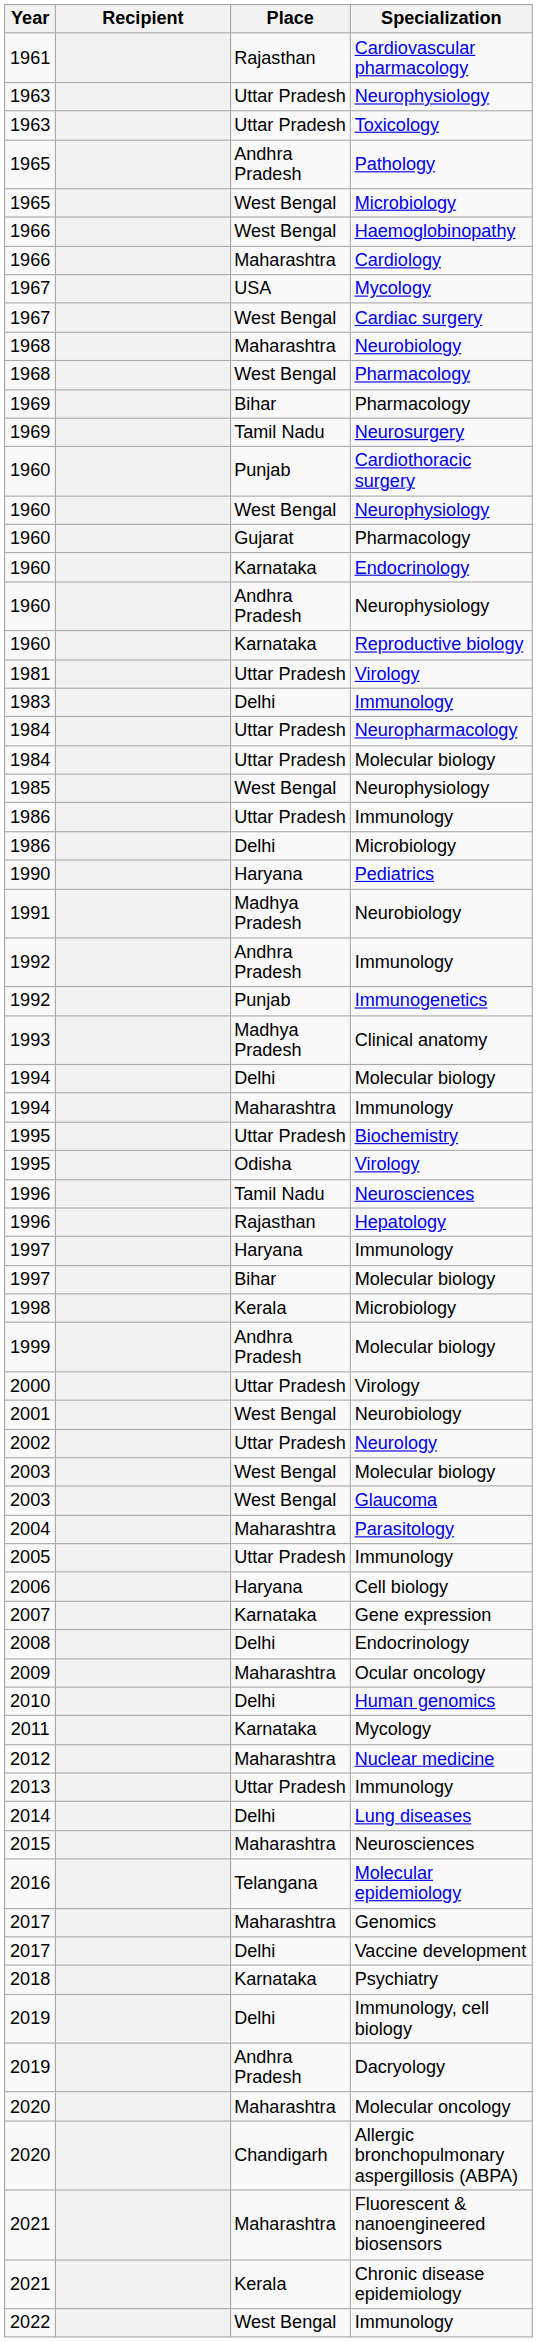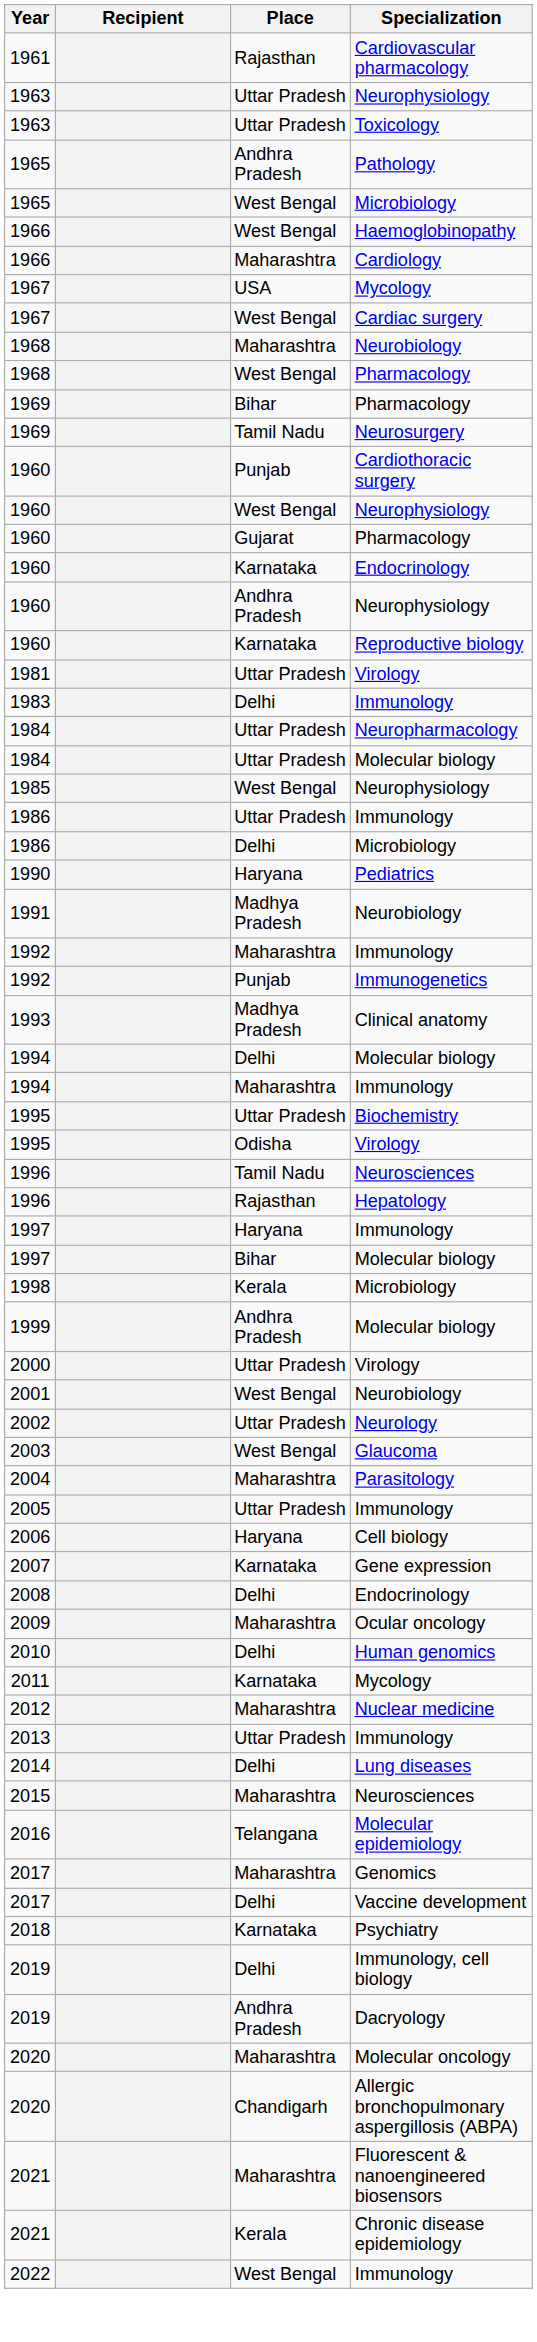1992 / Immunology | Place: Andhra Pradesh -> Maharashtra
- row: 2003 | West Bengal | Molecular biology
